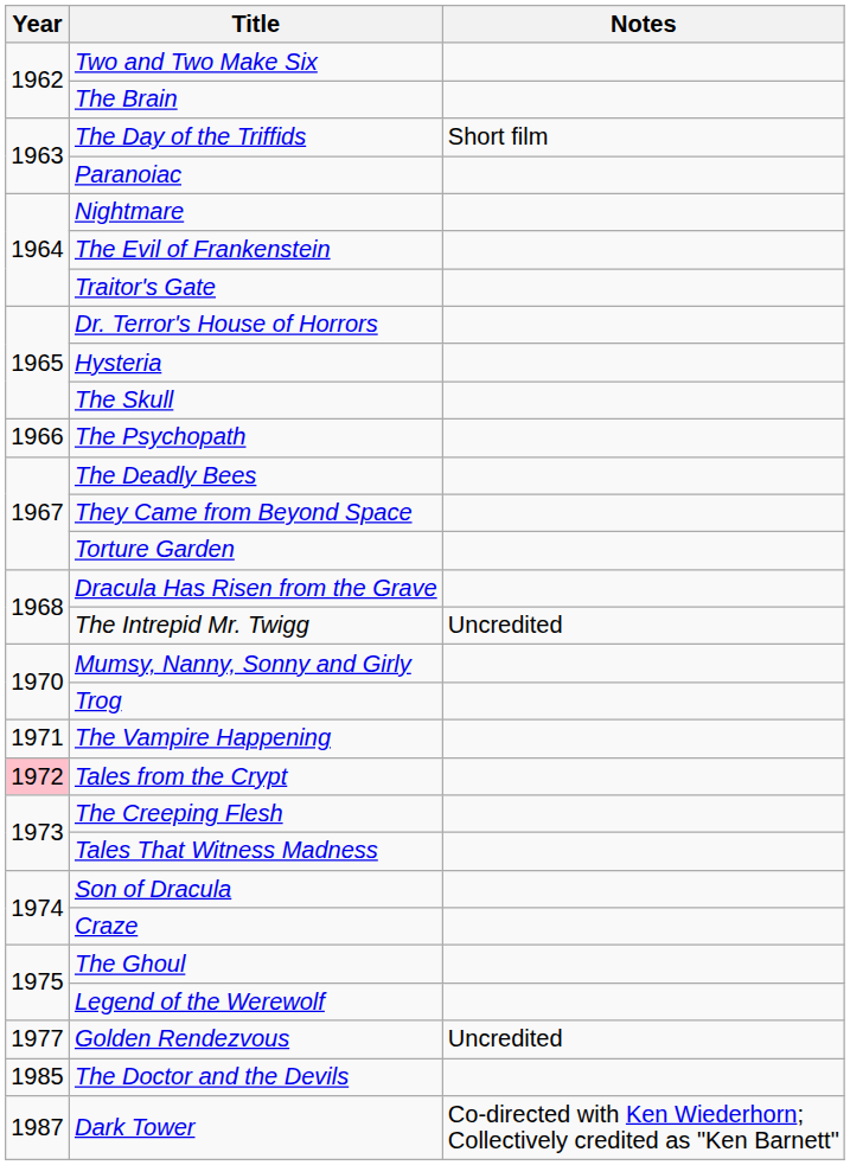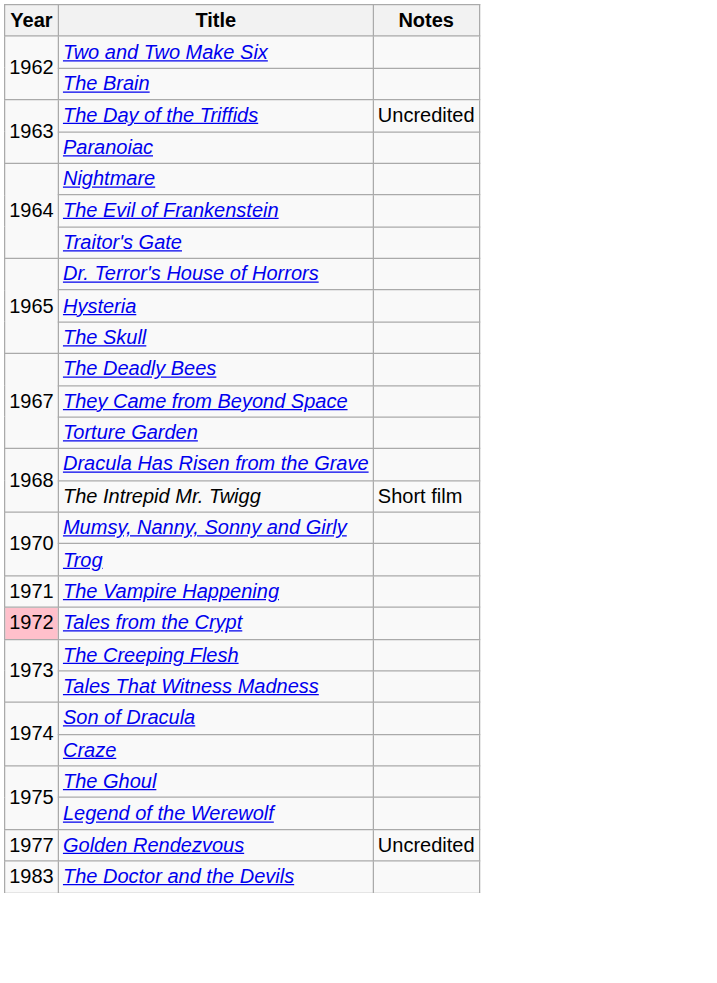The Day of the Triffids | Notes: Short film -> Uncredited
- row: 1966 | The Psychopath
The Intrepid Mr. Twigg | Notes: Uncredited -> Short film
The Doctor and the Devils | Year: 1985 -> 1983
- row: 1987 | Dark Tower | Co-directed with Ken Wiederhorn; Collectively credited as "Ken Barnett"
